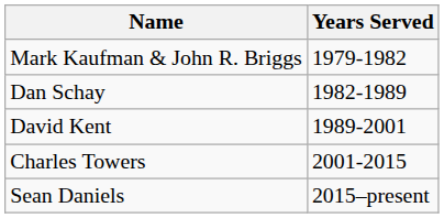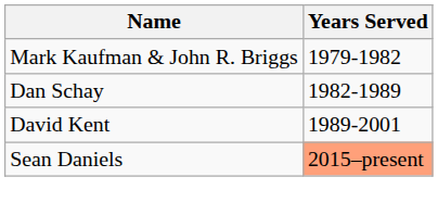- row: Charles Towers | 2001-2015
Sean Daniels | Years Served: no background -> lightsalmon background
